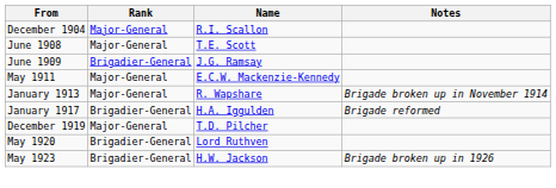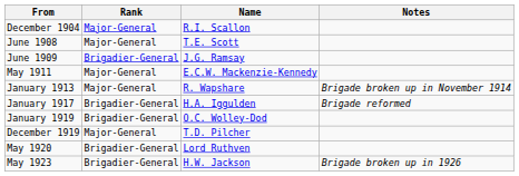+ row: January 1919 | Brigadier-General | O.C. Wolley-Dod
